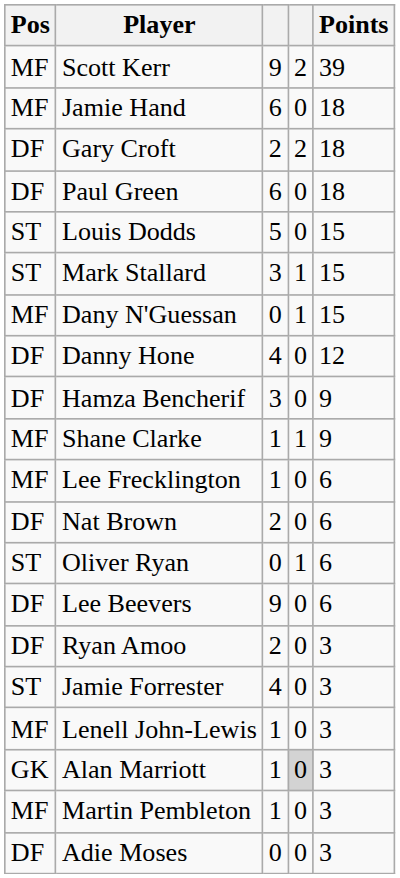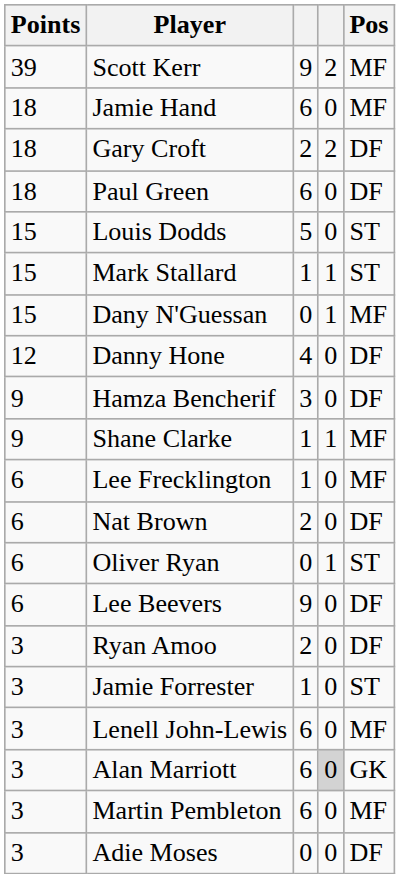columns swapped: Pos <-> Points
Mark Stallard | column 3: 3 -> 1
Jamie Forrester | column 3: 4 -> 1
Lenell John-Lewis | column 3: 1 -> 6
Alan Marriott | column 3: 1 -> 6
Martin Pembleton | column 3: 1 -> 6
